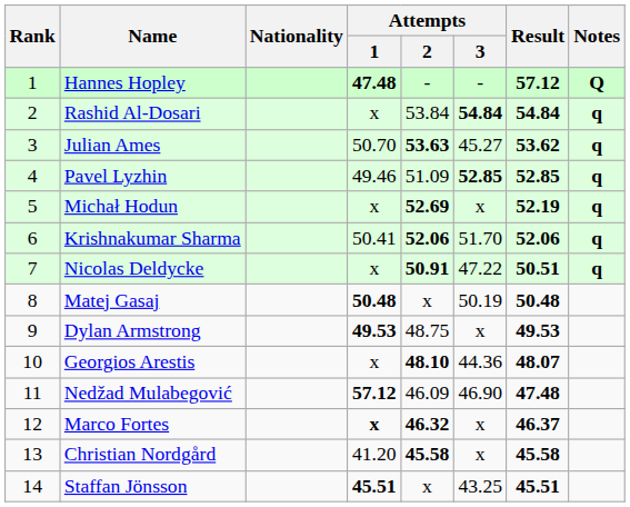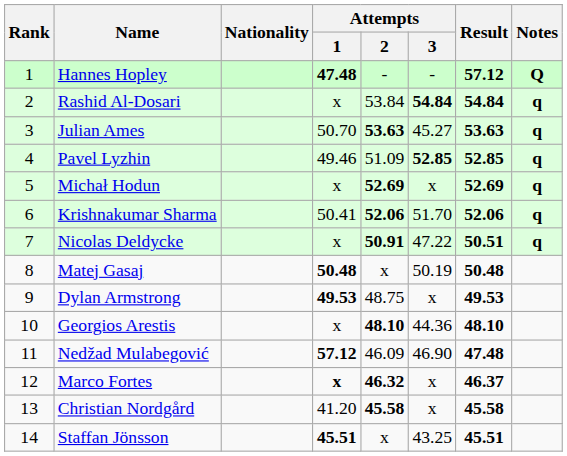Julian Ames | Result: 53.62 -> 53.63
Michał Hodun | Result: 52.19 -> 52.69
Georgios Arestis | Result: 48.07 -> 48.10
